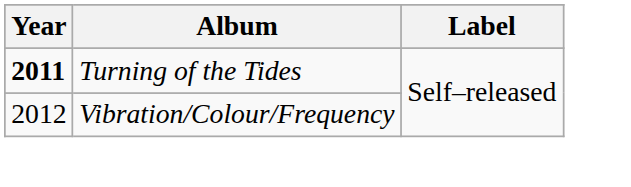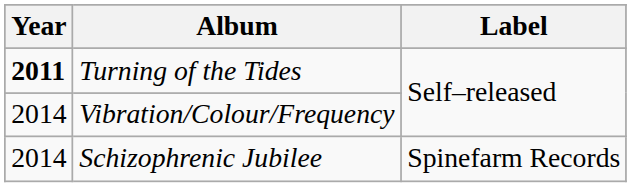Vibration/Colour/Frequency | Year: 2012 -> 2014
+ row: 2014 | Schizophrenic Jubilee | Spinefarm Records
